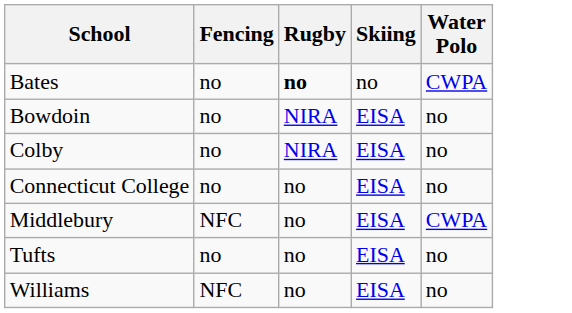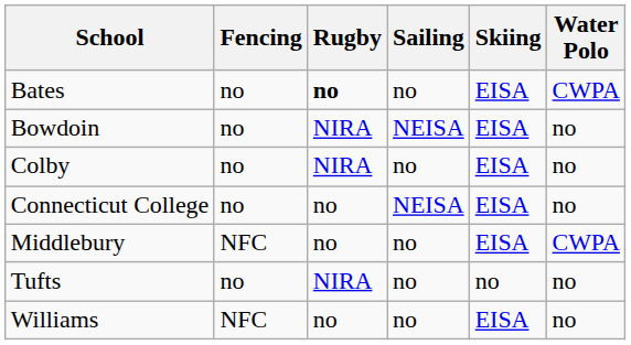+ column: Sailing | no | NEISA | no | NEISA | no | no | no
Bates | Skiing: no -> EISA
Tufts | Rugby: no -> NIRA
Tufts | Skiing: EISA -> no
